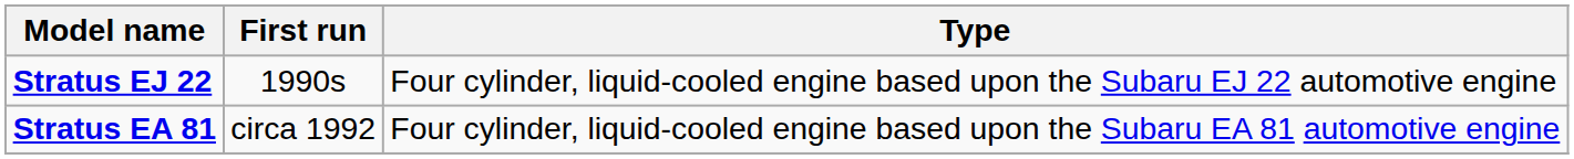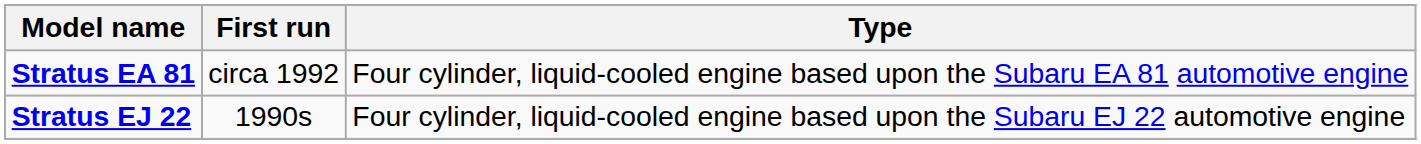rows swapped: Stratus EA 81 <-> Stratus EJ 22
